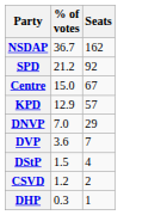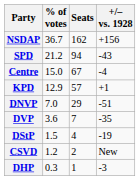+ column: +/– vs. 1928 | +156 | -43 | -4 | +1 | -51 | -35 | -19 | New | -3
SPD | Seats: 92 -> 94
